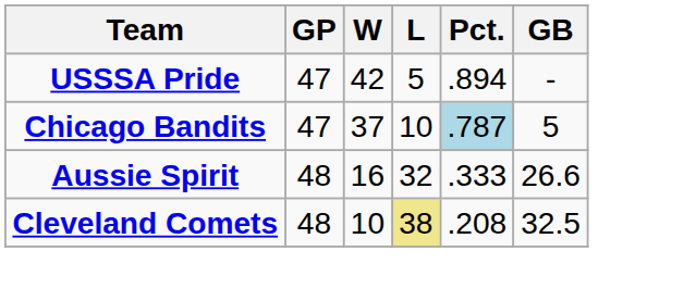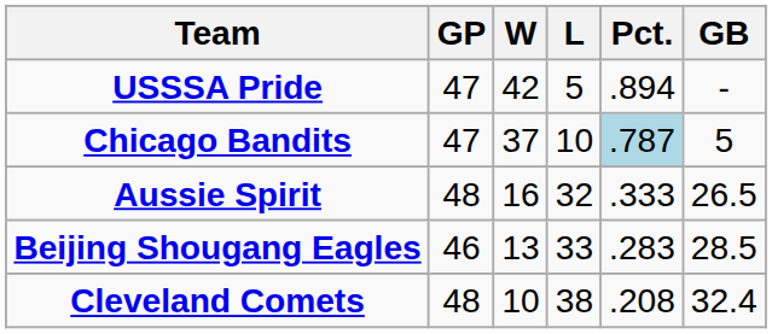Aussie Spirit | GB: 26.6 -> 26.5
+ row: Beijing Shougang Eagles | 46 | 13 | 33 | .283 | 28.5
Cleveland Comets | L: khaki background -> no background
Cleveland Comets | GB: 32.5 -> 32.4
